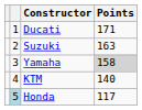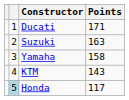Yamaha | Points: lightgrey background -> no background
KTM | Points: 140 -> 143
